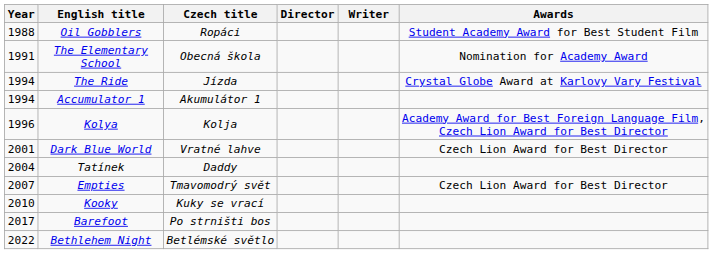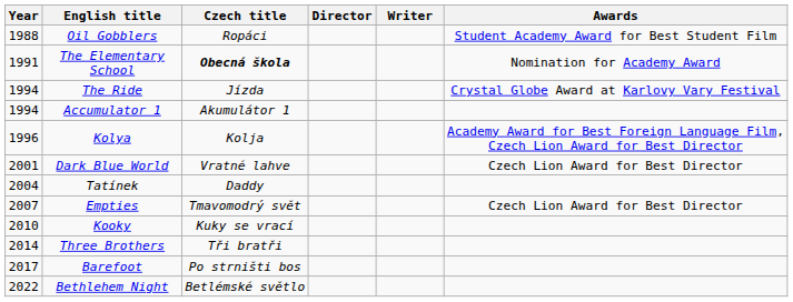The Elementary School | Czech title: normal -> bold
+ row: 2014 | Three Brothers | Tři bratři
